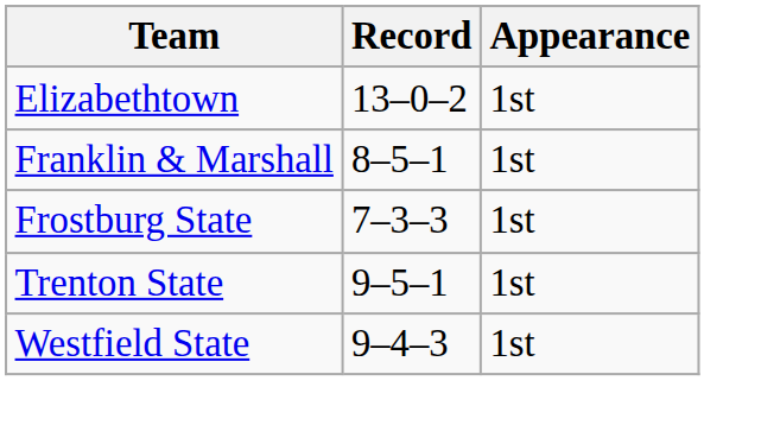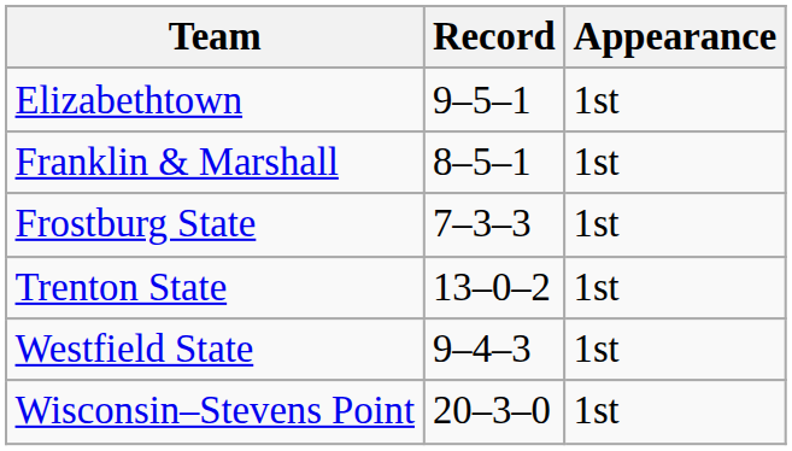Elizabethtown | Record: 13–0–2 -> 9–5–1
Trenton State | Record: 9–5–1 -> 13–0–2
+ row: Wisconsin–Stevens Point | 20–3–0 | 1st
